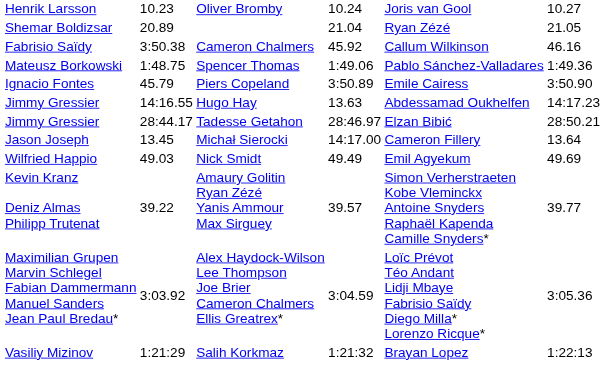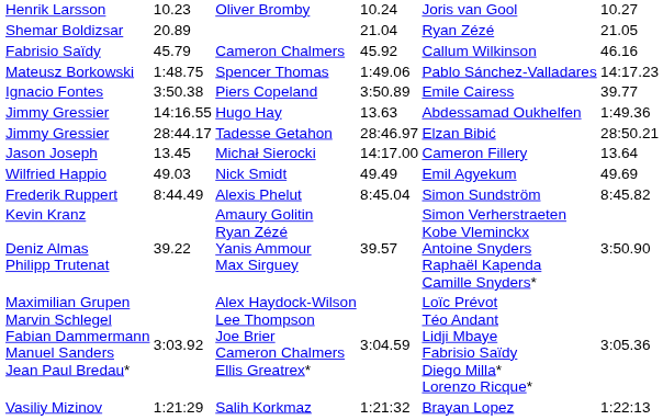Cameron Chalmers | column 3: 3:50.38 -> 45.79
Spencer Thomas | column 7: 1:49.36 -> 14:17.23
Piers Copeland | column 3: 45.79 -> 3:50.38
Piers Copeland | column 7: 3:50.90 -> 39.77
Hugo Hay | column 7: 14:17.23 -> 1:49.36
+ row: Frederik Ruppert | 8:44.49 | Alexis Phelut | 8:45.04 | Simon Sundström | 8:45.82
Amaury Golitin Ryan Zézé Yanis Ammour Max Sirguey | column 7: 39.77 -> 3:50.90
